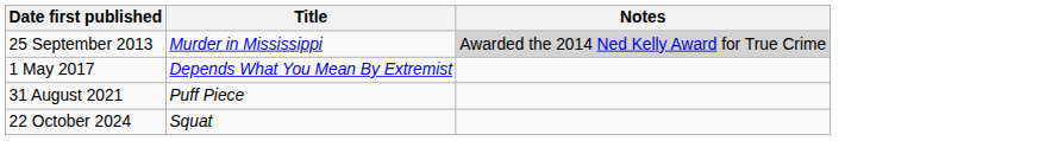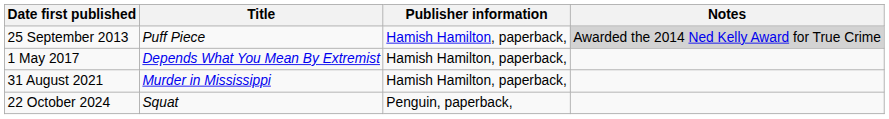+ column: Publisher information | Hamish Hamilton, paperback, | Hamish Hamilton, paperback, | Hamish Hamilton, paperback, | Penguin, paperback,
25 September 2013 | Title: Murder in Mississippi -> Puff Piece
31 August 2021 | Title: Puff Piece -> Murder in Mississippi
